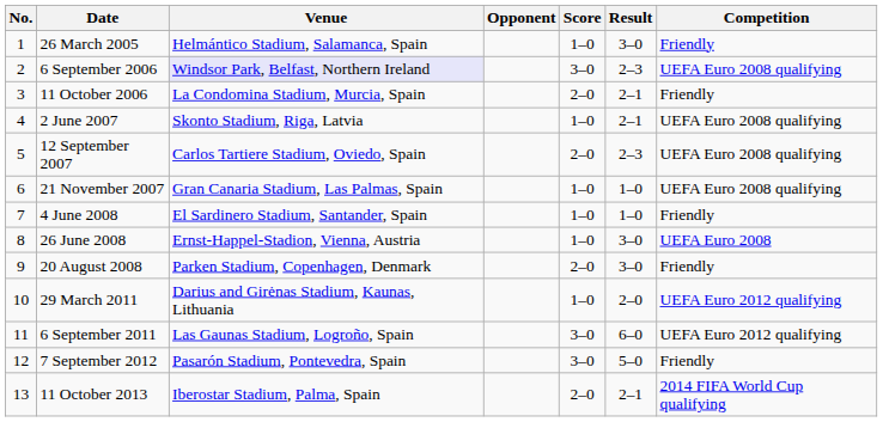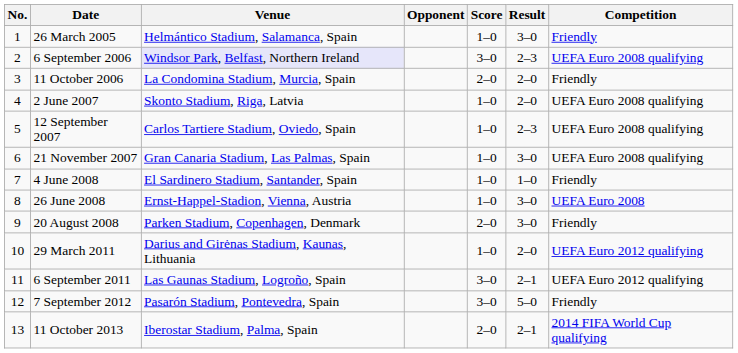11 October 2006 | Result: 2–1 -> 2–0
2 June 2007 | Result: 2–1 -> 2–0
12 September 2007 | Score: 2–0 -> 1–0
21 November 2007 | Result: 1–0 -> 3–0
6 September 2011 | Result: 6–0 -> 2–1
